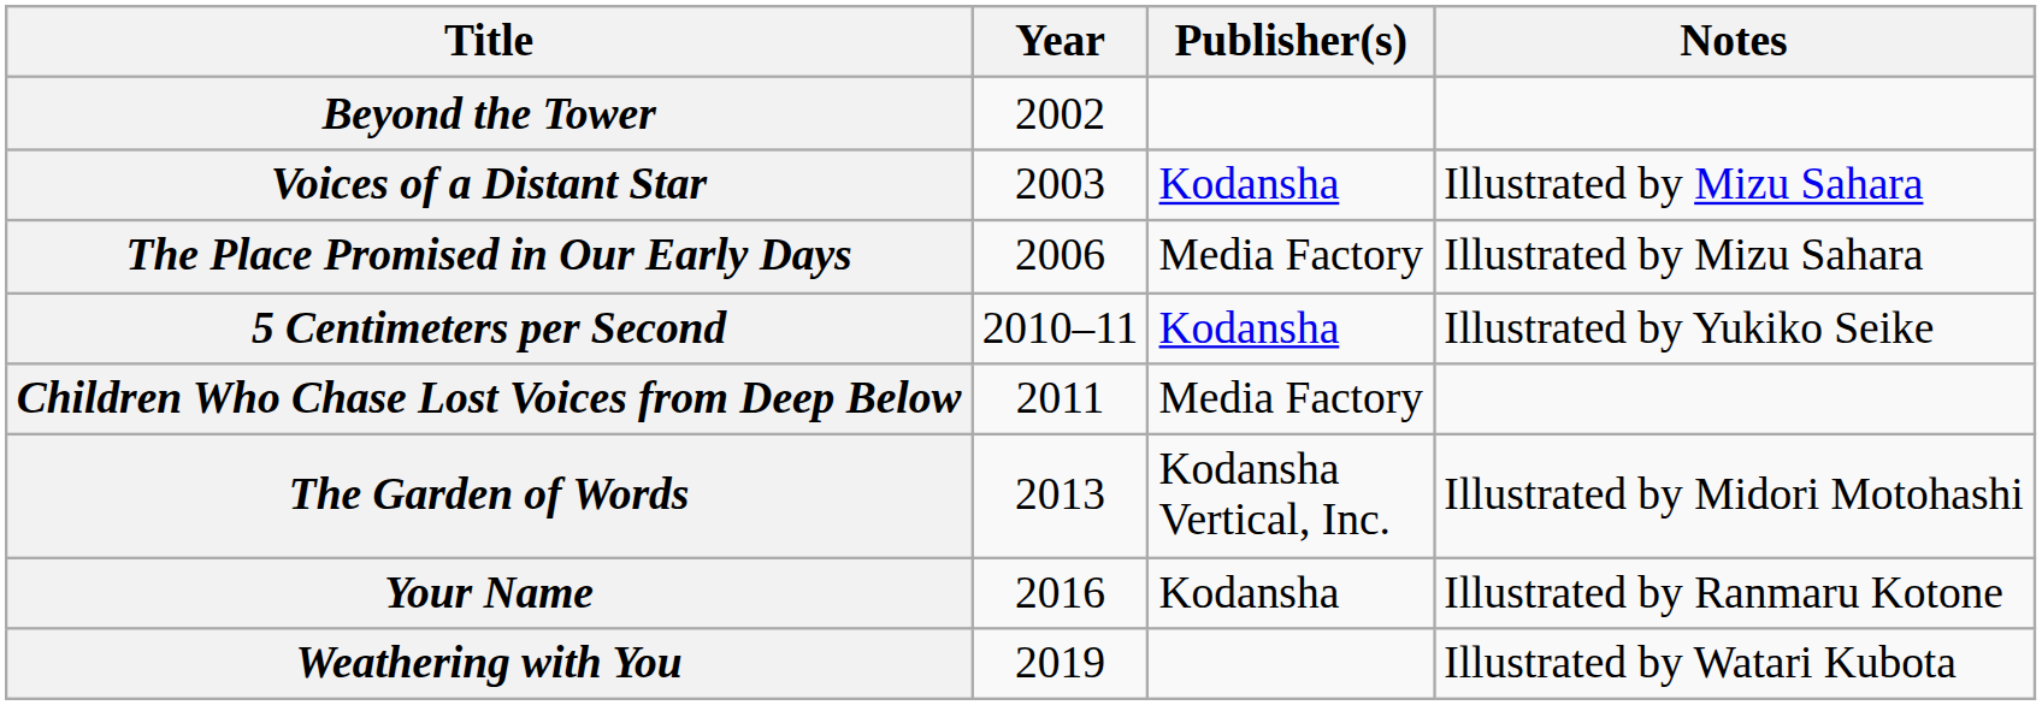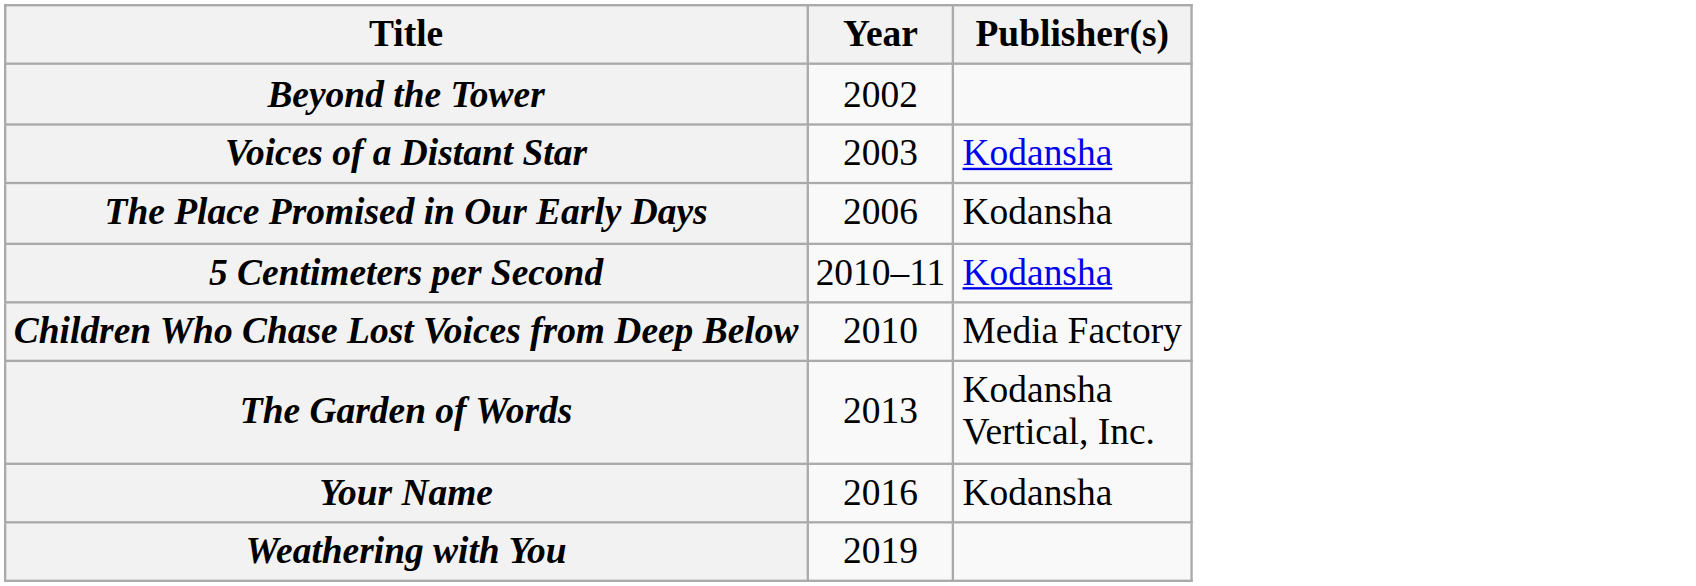- column: Notes | Illustrated by Mizu Sahara | Illustrated by Mizu Sahara | Illustrated by Yukiko Seike | Illustrated by Midori Motohashi | Illustrated by Ranmaru Kotone | Illustrated by Watari Kubota
The Place Promised in Our Early Days | Publisher(s): Media Factory -> Kodansha
Children Who Chase Lost Voices from Deep Below | Year: 2011 -> 2010
